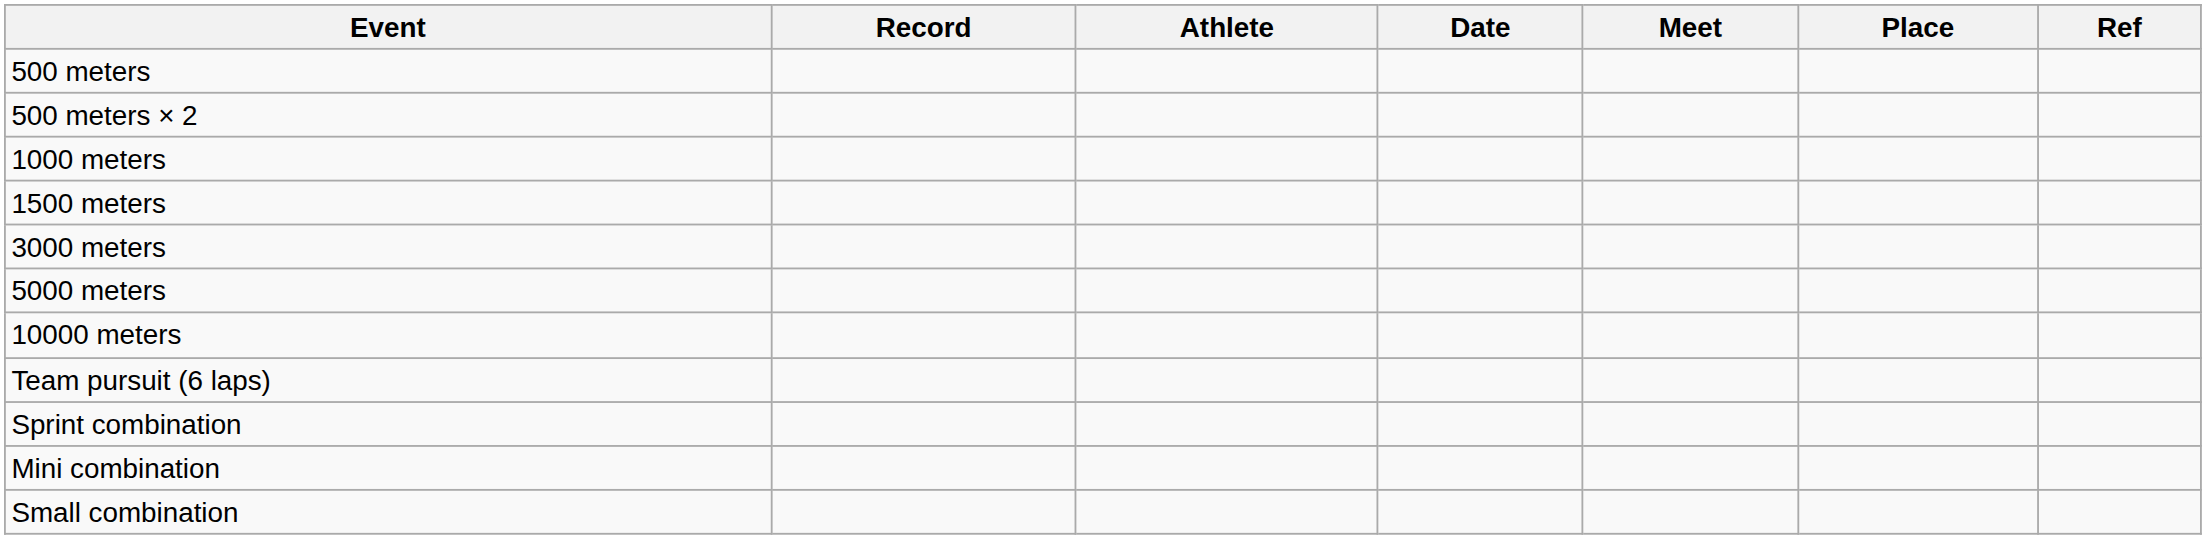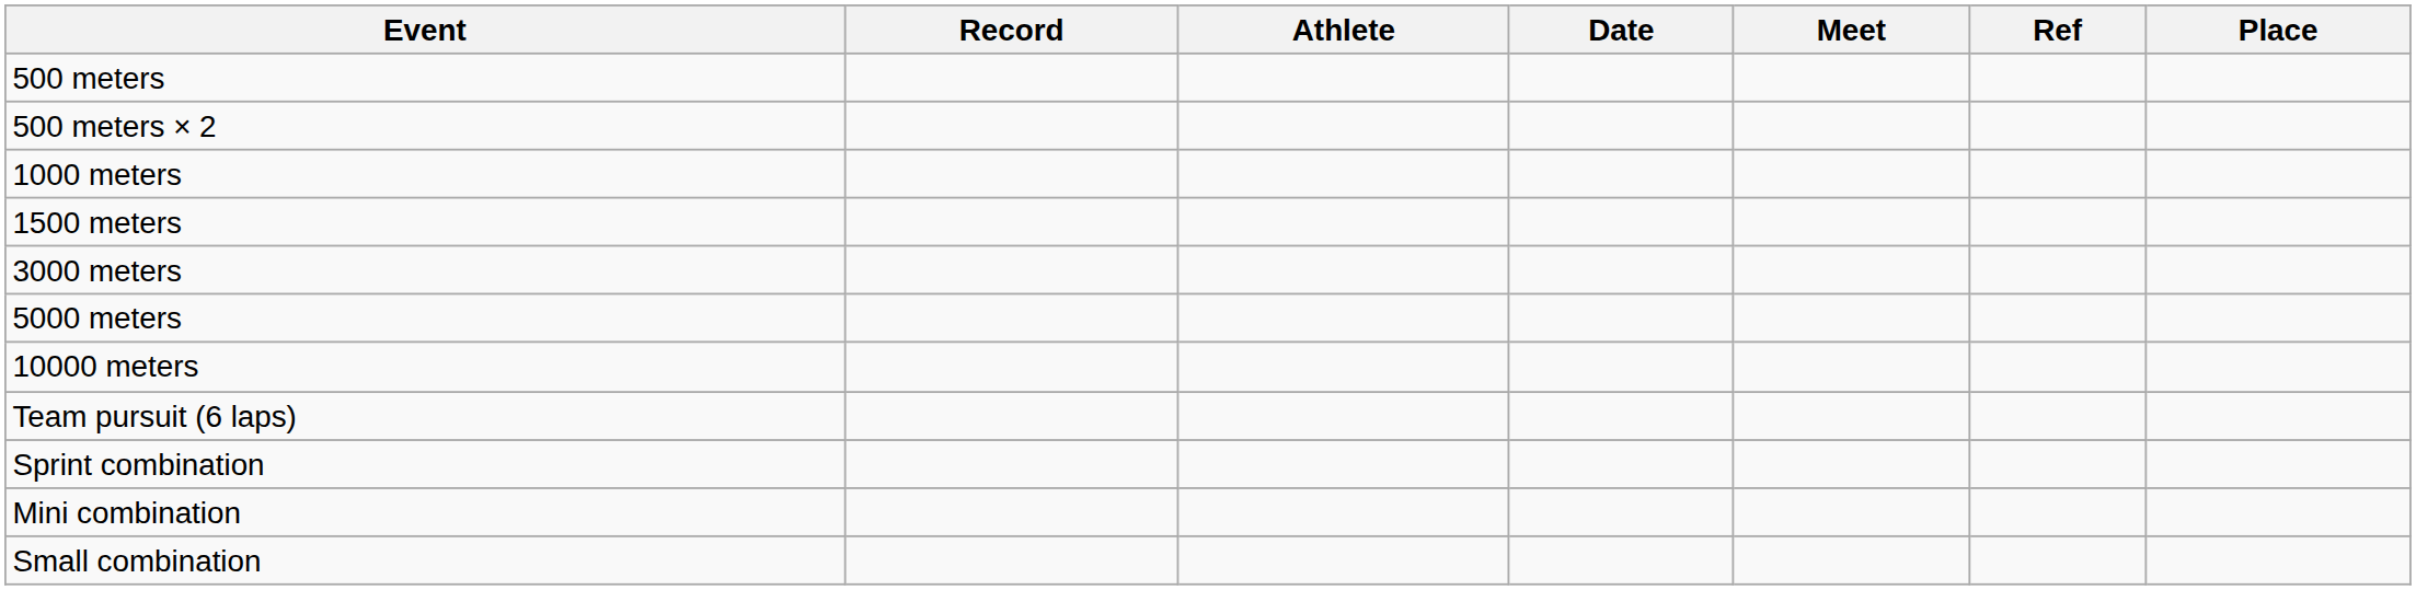columns swapped: Place <-> Ref
